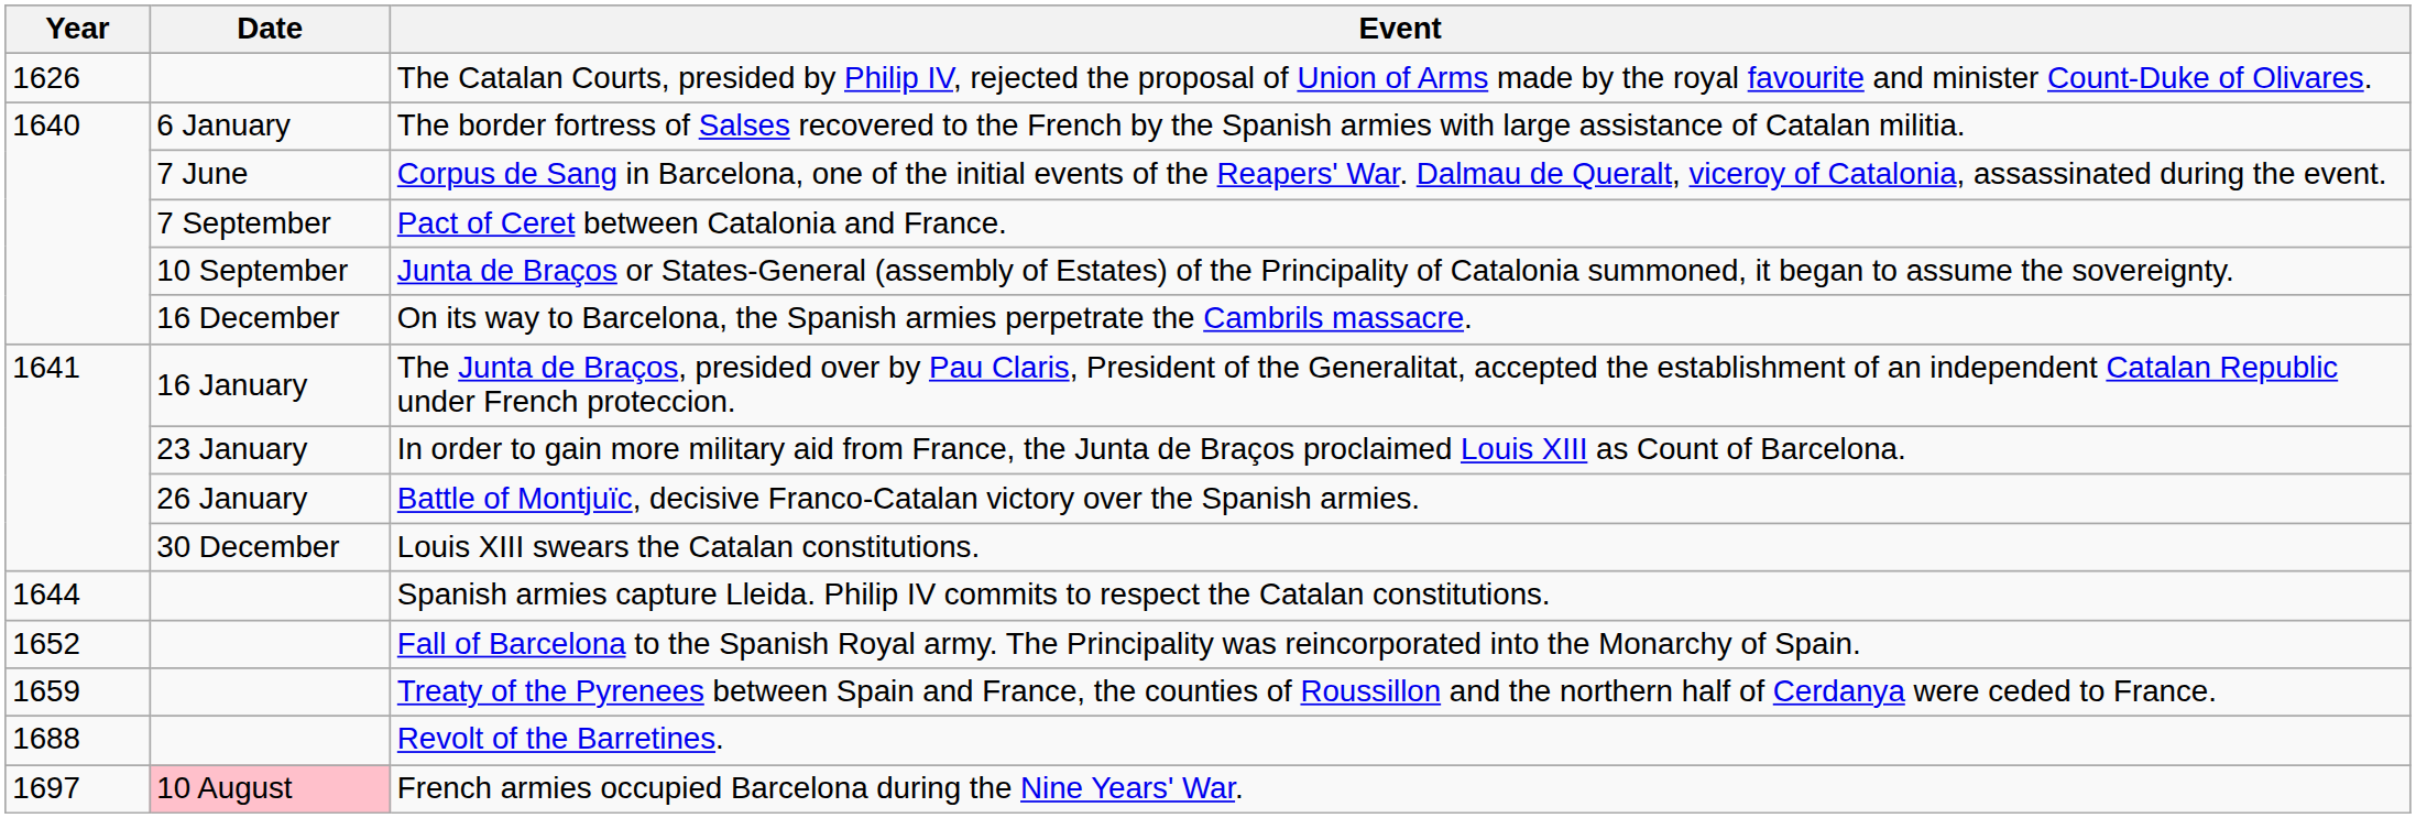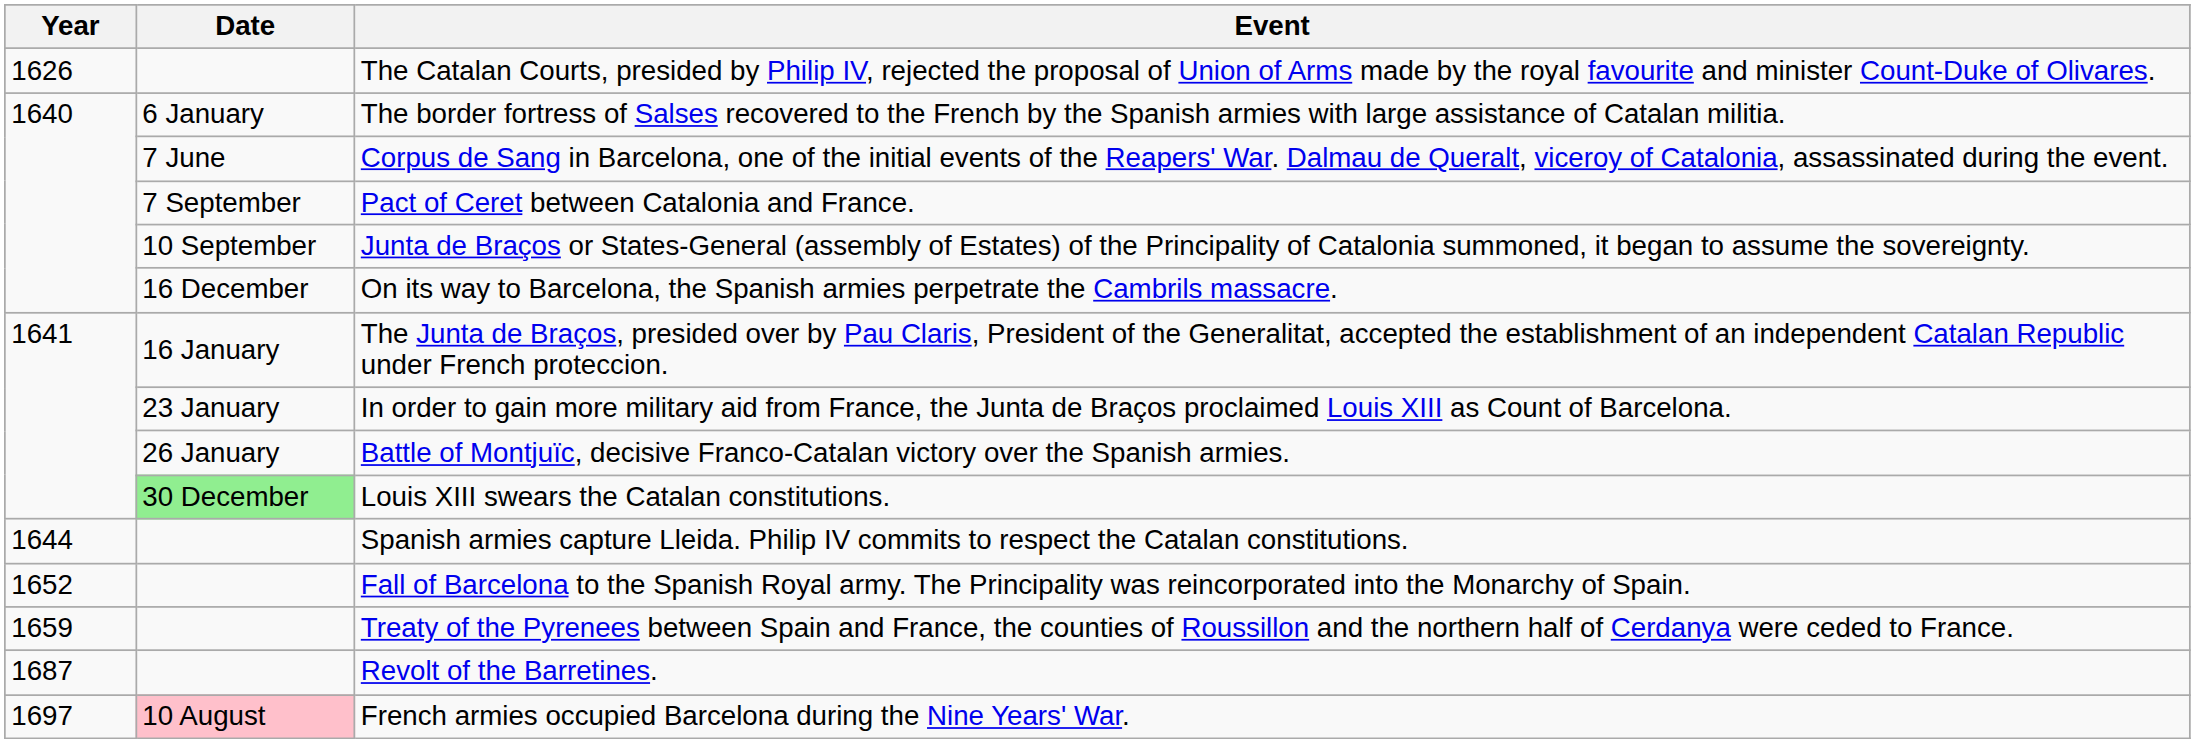Louis XIII swears the Catalan constitutions. | Date: no background -> lightgreen background
Revolt of the Barretines. | Year: 1688 -> 1687
